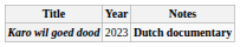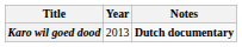Karo wil goed dood | Year: 2023 -> 2013
